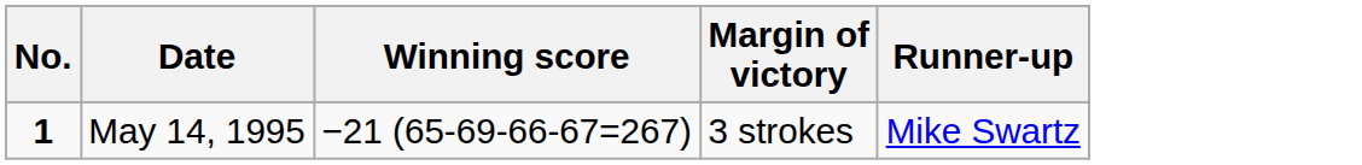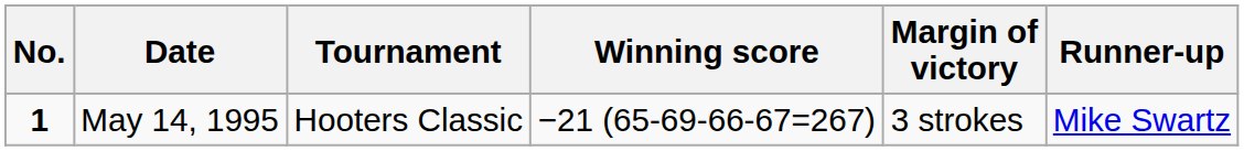+ column: Tournament | Hooters Classic
